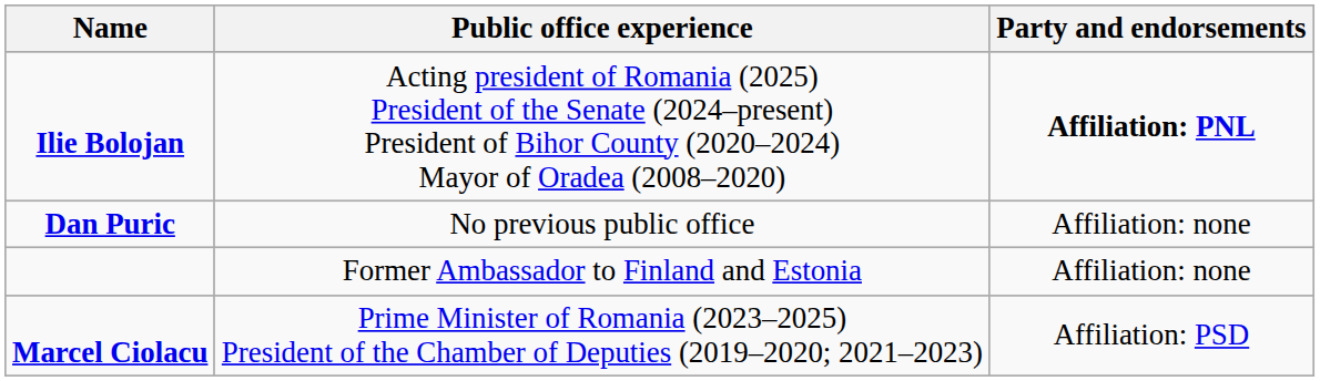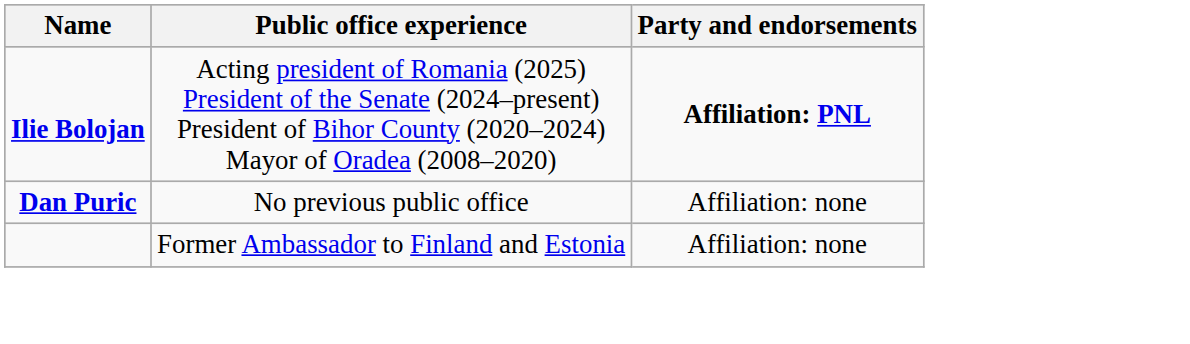- row: Marcel Ciolacu | Prime Minister of Romania (2023–2025) President of the Chamber of Deputies (2019–2020; 2021–2023) | Affiliation: PSD
